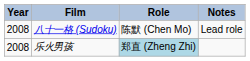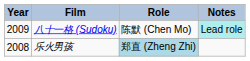八十一格 (Sudoku) | Year: 2008 -> 2009
八十一格 (Sudoku) | Notes: no background -> paleturquoise background
